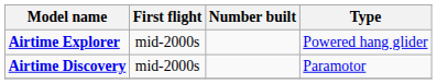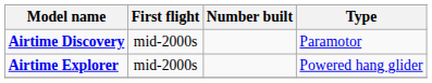rows swapped: Airtime Discovery <-> Airtime Explorer
